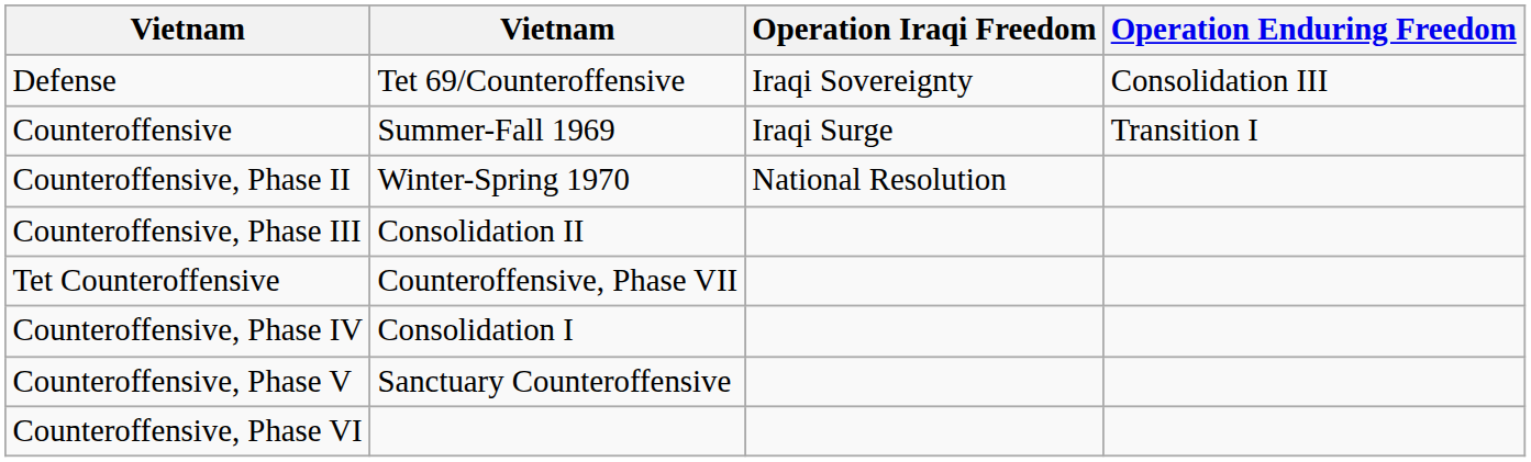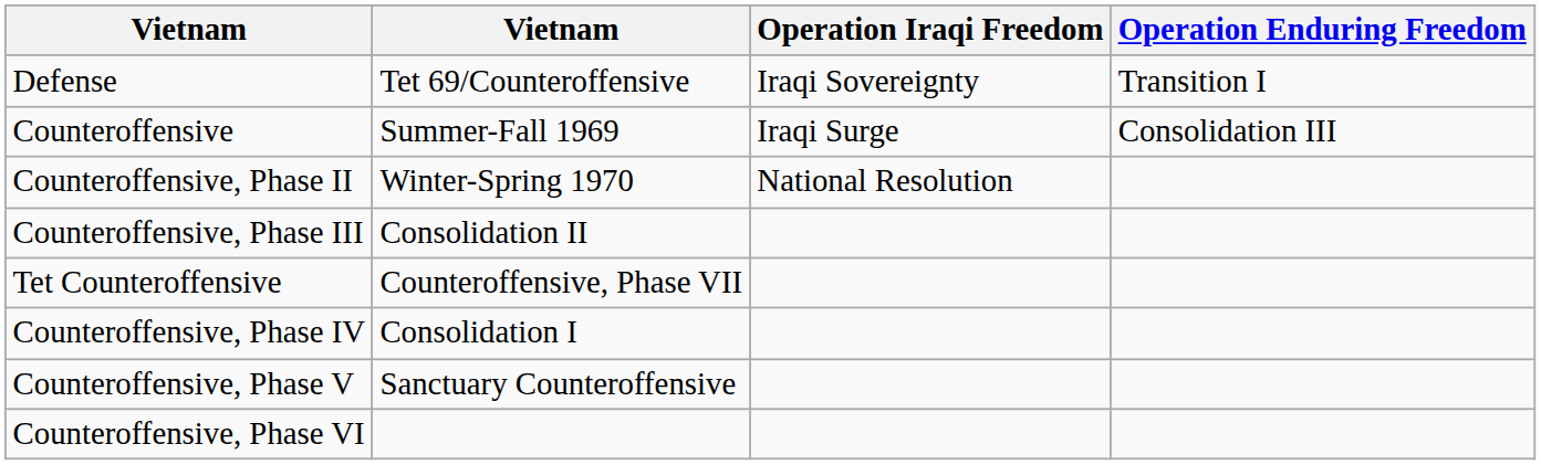Defense | Operation Enduring Freedom: Consolidation III -> Transition I
Counteroffensive | Operation Enduring Freedom: Transition I -> Consolidation III
